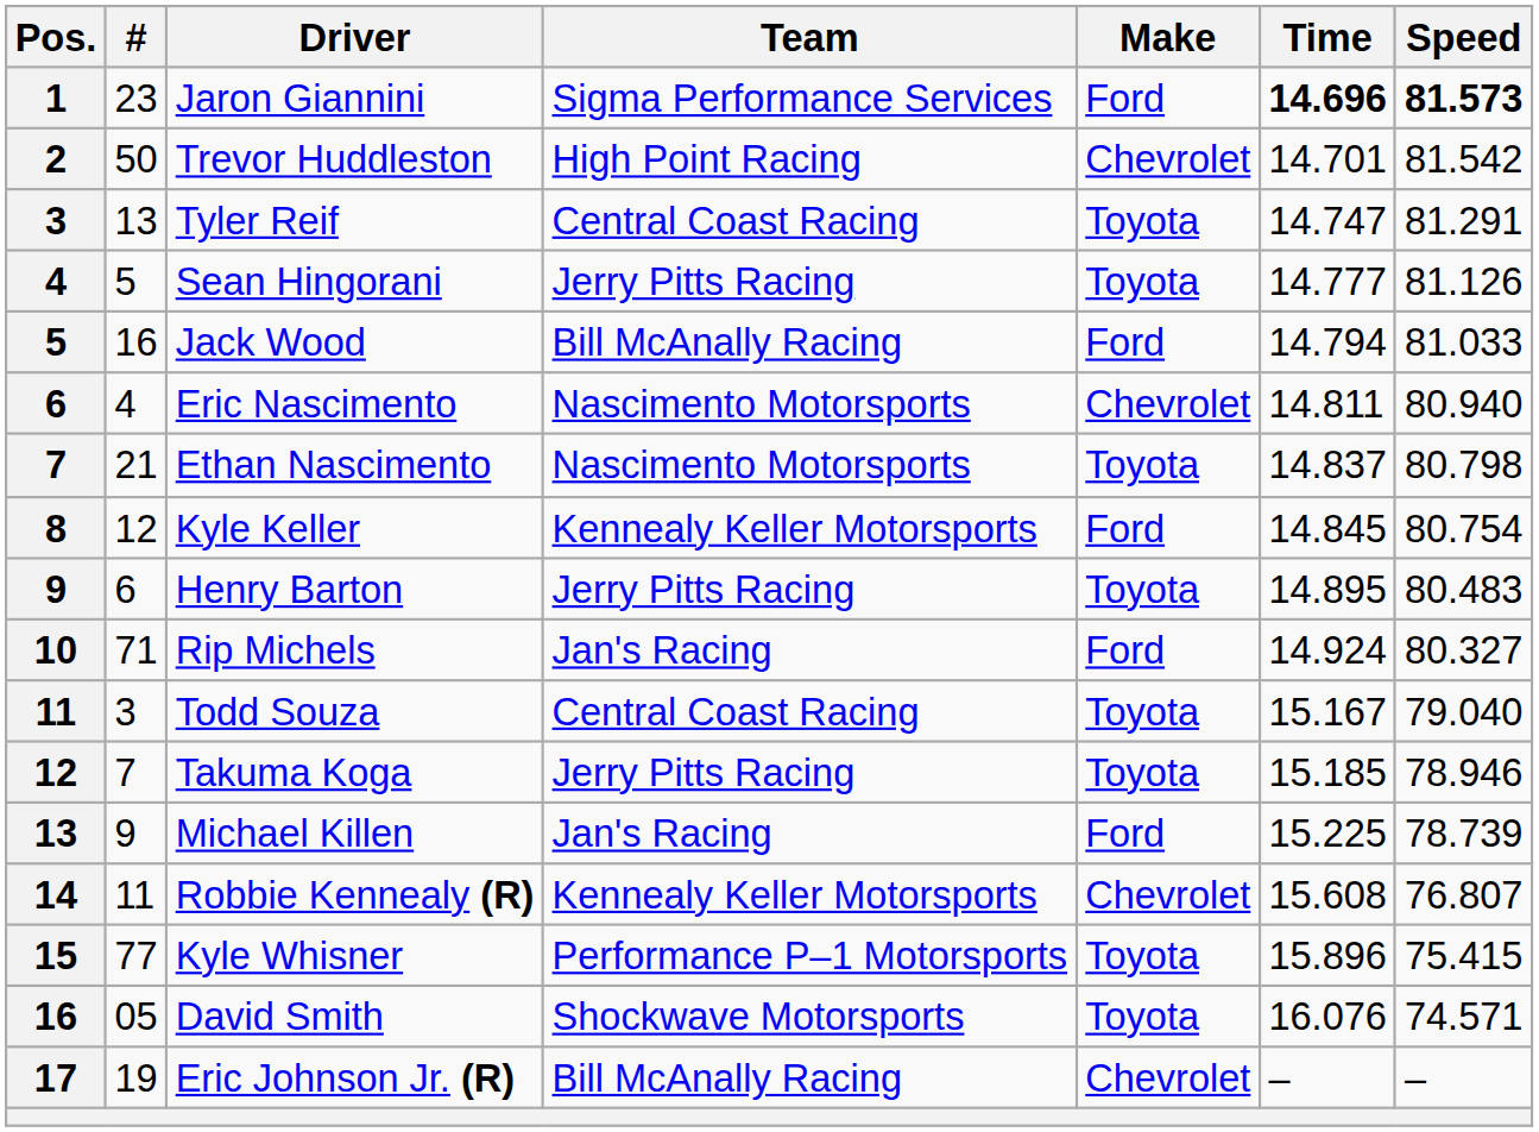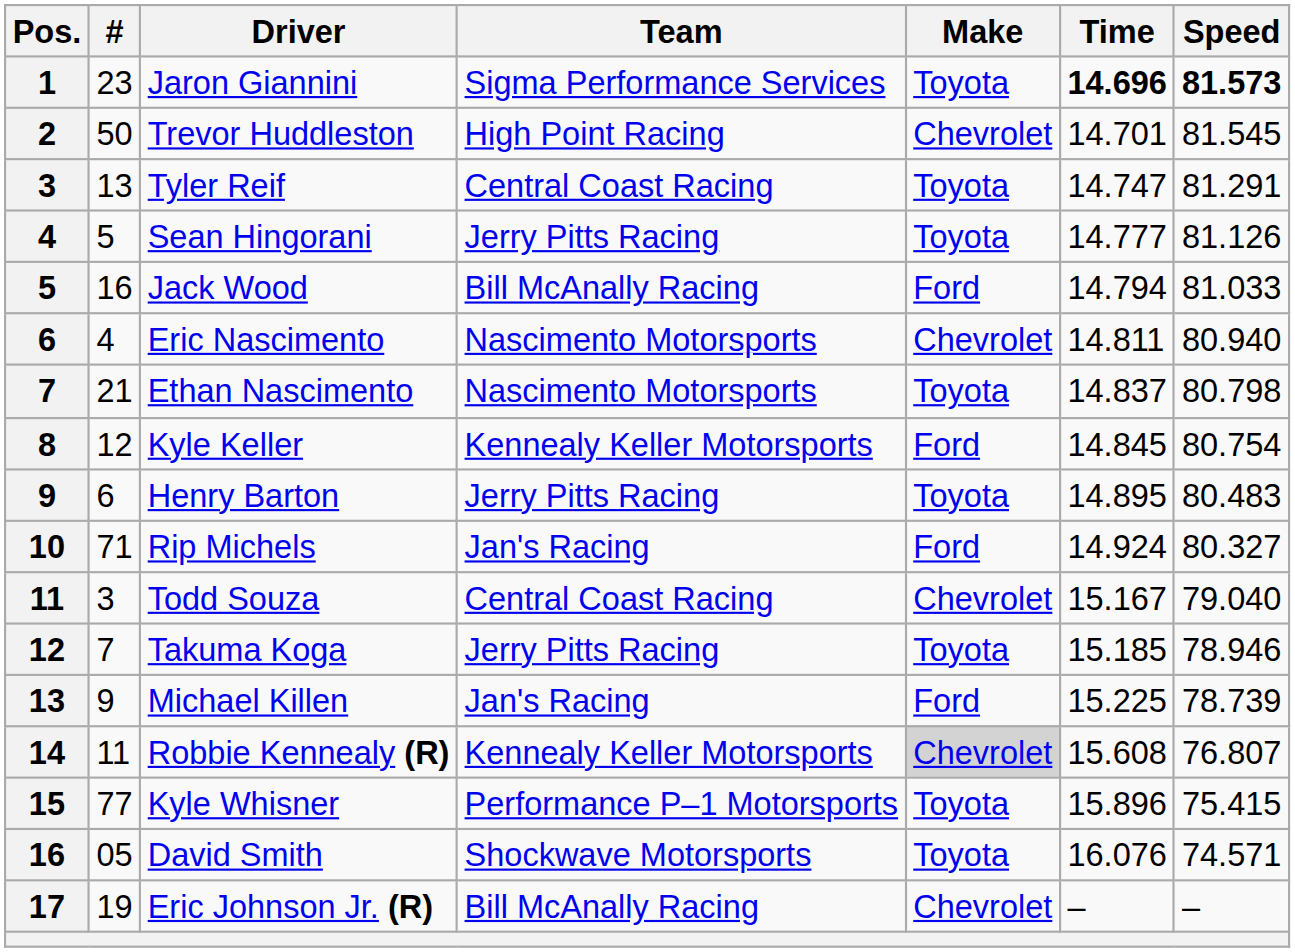Jaron Giannini | Make: Ford -> Toyota
Trevor Huddleston | Speed: 81.542 -> 81.545
Todd Souza | Make: Toyota -> Chevrolet
Robbie Kennealy (R) | Make: no background -> lightgrey background
